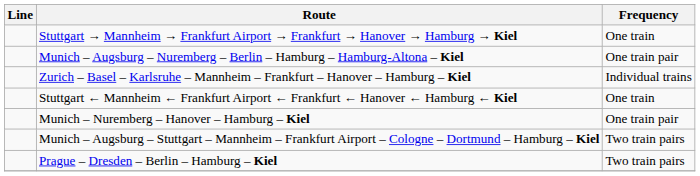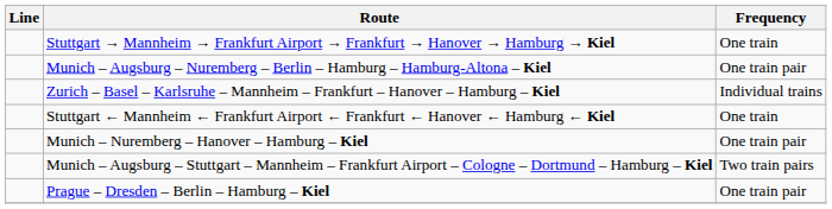Prague – Dresden – Berlin – Hamburg – Kiel | Frequency: Two train pairs -> One train pair
